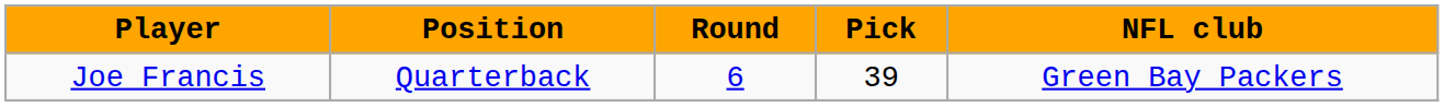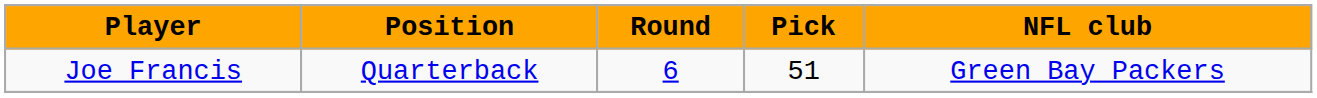Joe Francis | Pick: 39 -> 51
